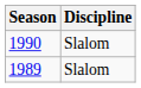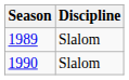rows swapped: 1989 <-> 1990
